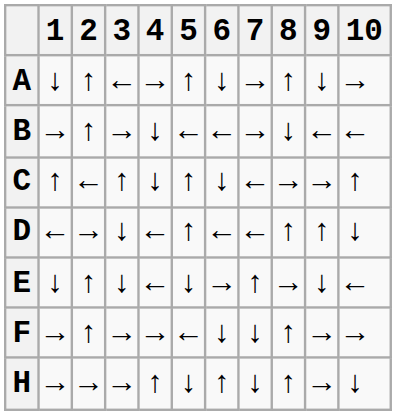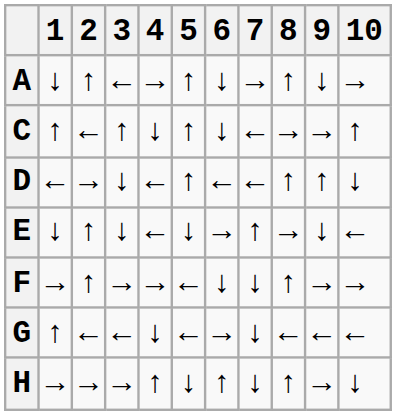- row: B | → | ↑ | → | ↓ | ← | ← | → | ↓ | ← | ←
+ row: G | ↑ | ← | ← | ↓ | ← | → | ↓ | ← | ← | ←
